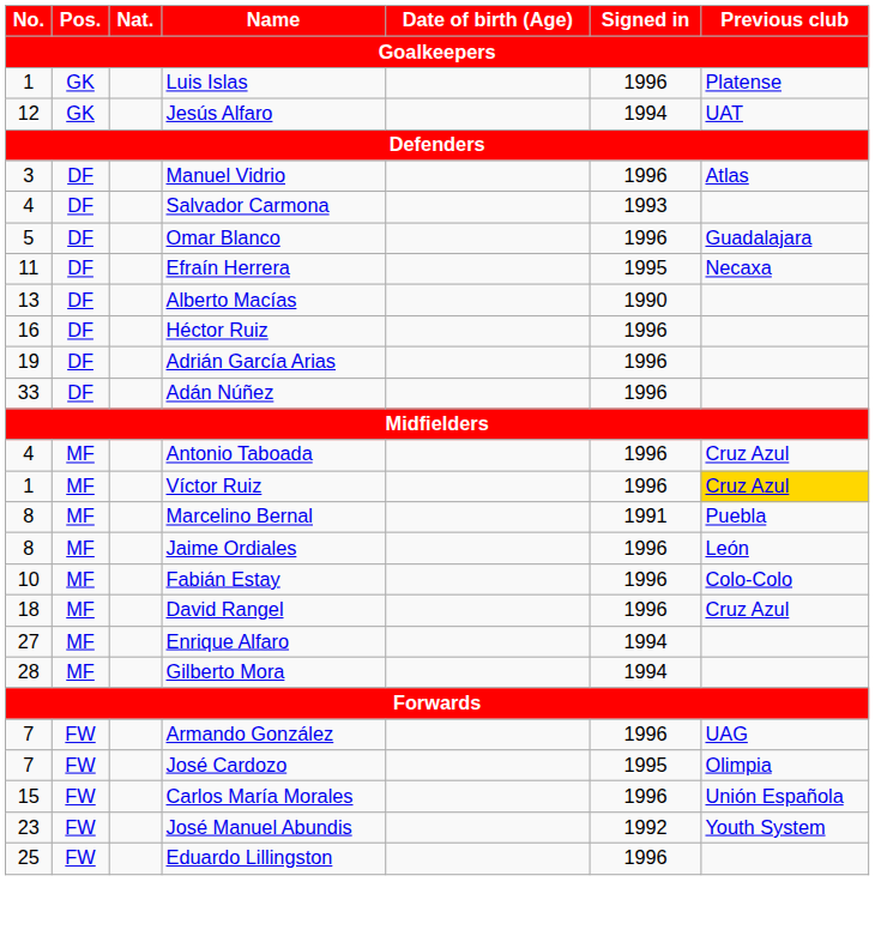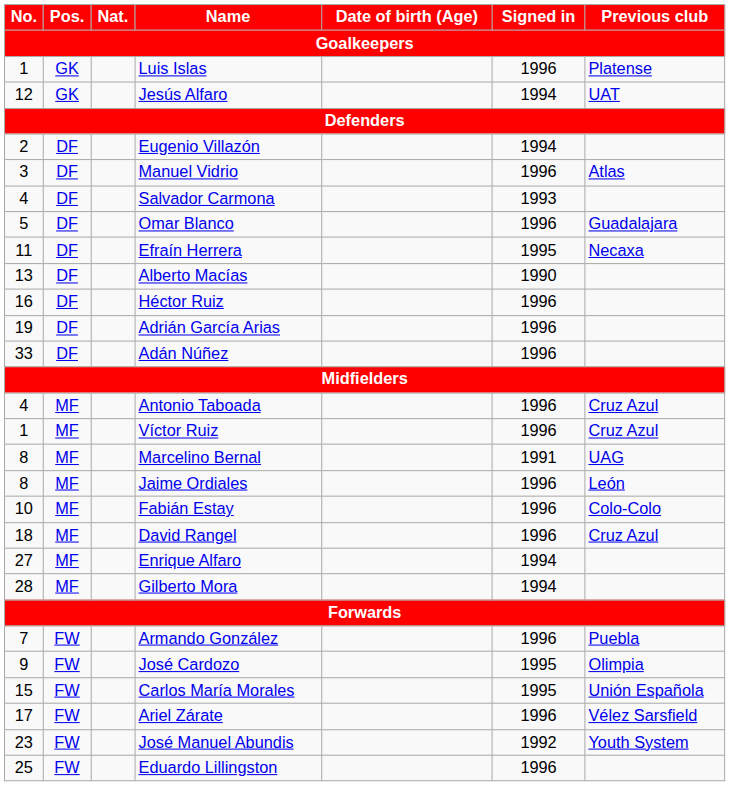+ row: 2 | DF | Eugenio Villazón | 1994
Víctor Ruiz | Previous club: gold background -> no background
Marcelino Bernal | Previous club: Puebla -> UAG
Armando González | Previous club: UAG -> Puebla
José Cardozo | No.: 7 -> 9
Carlos María Morales | Signed in: 1996 -> 1995
+ row: 17 | FW | Ariel Zárate | 1996 | Vélez Sarsfield
